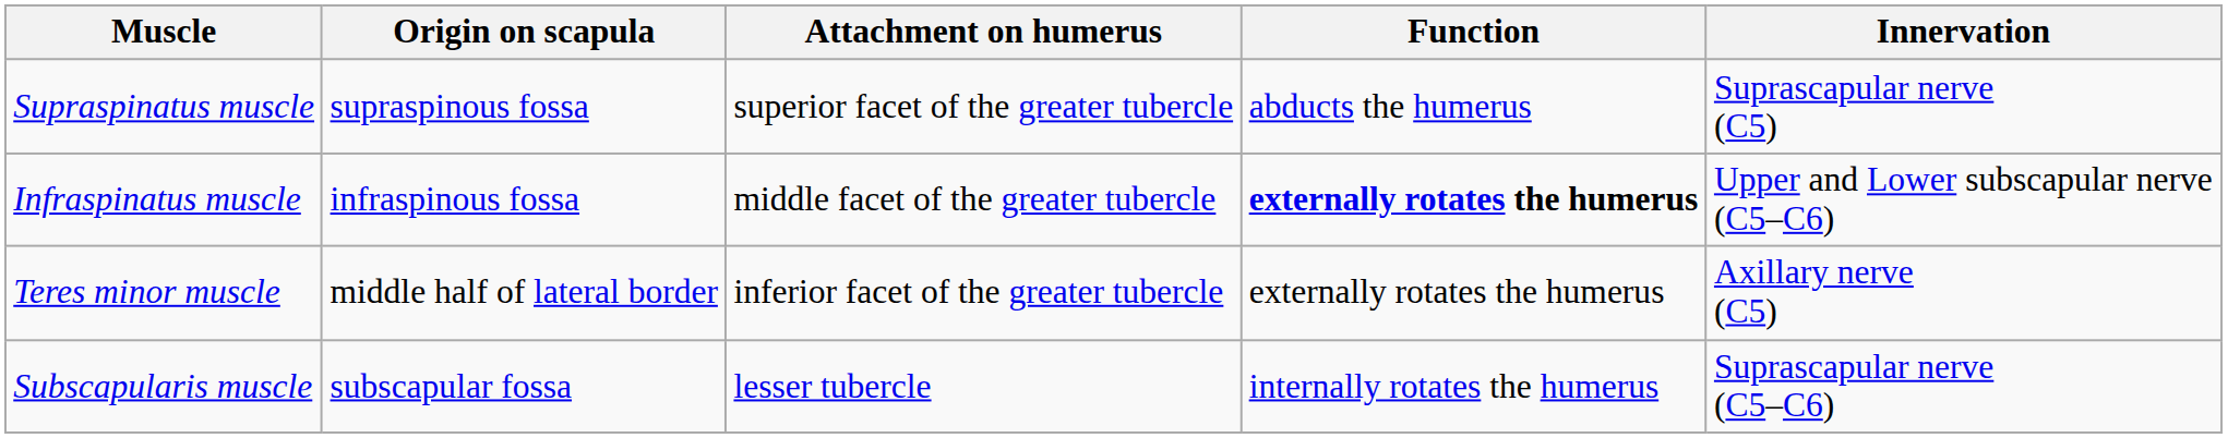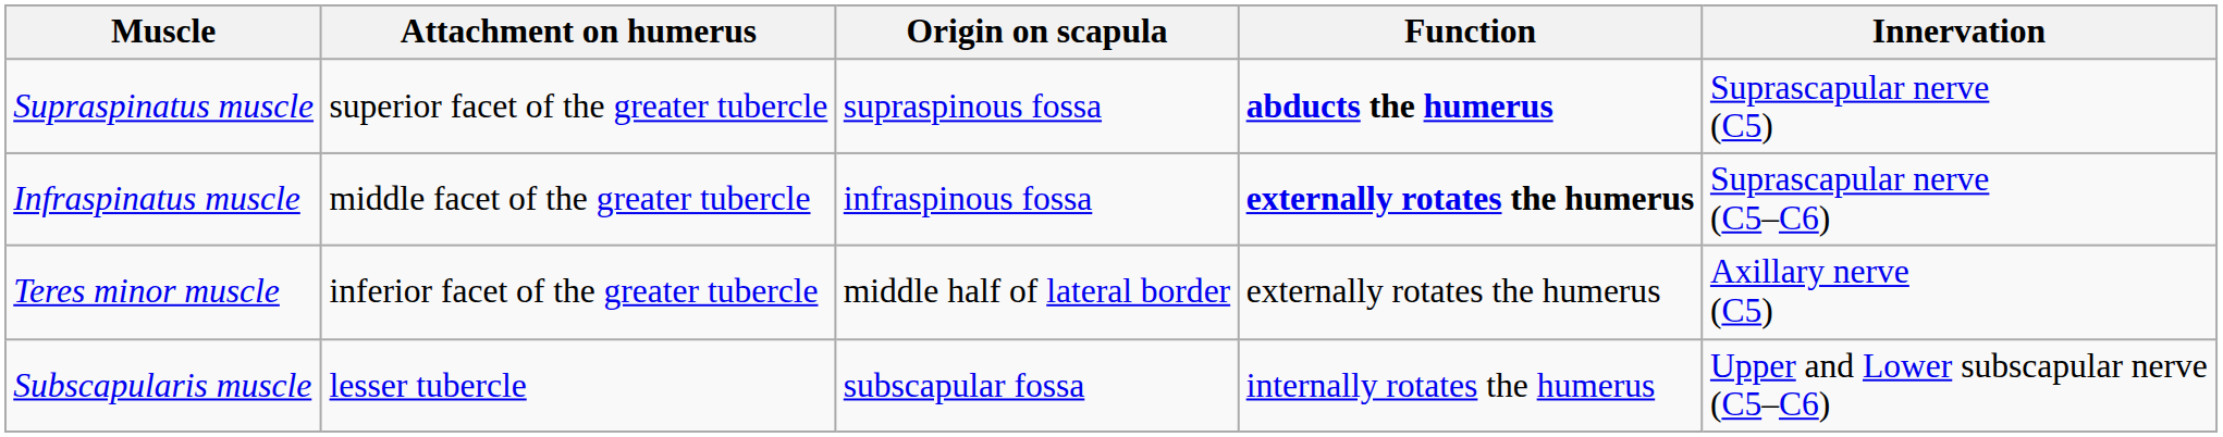columns swapped: Origin on scapula <-> Attachment on humerus
Supraspinatus muscle | Function: normal -> bold
Infraspinatus muscle | Innervation: Upper and Lower subscapular nerve (C5–C6) -> Suprascapular nerve (C5–C6)
Subscapularis muscle | Innervation: Suprascapular nerve (C5–C6) -> Upper and Lower subscapular nerve (C5–C6)
